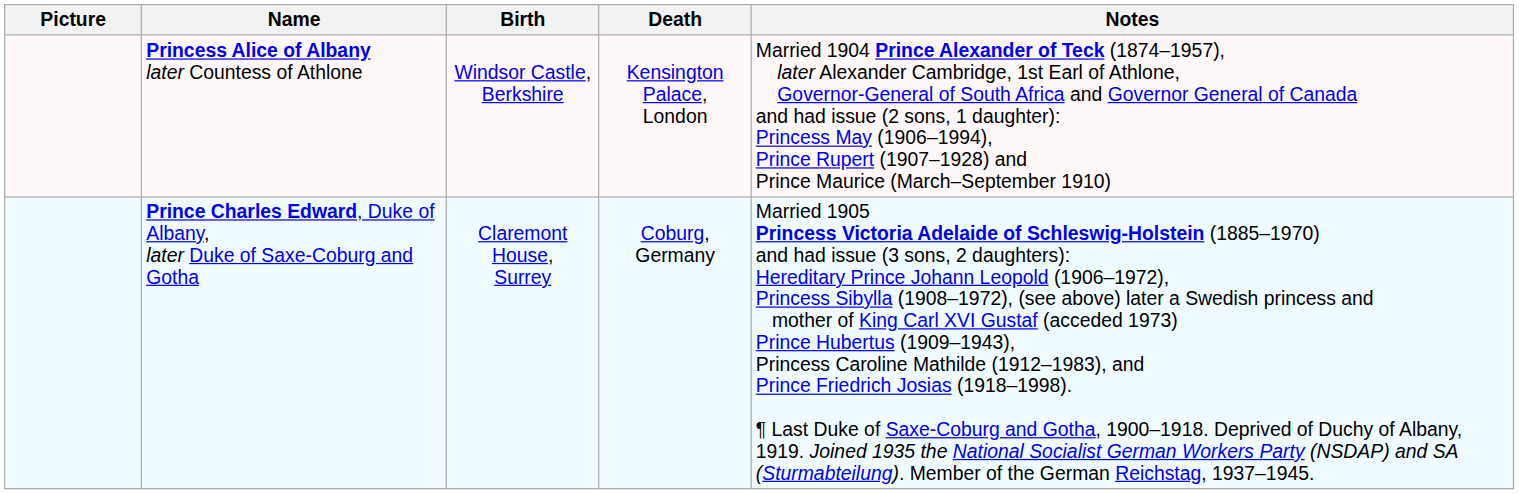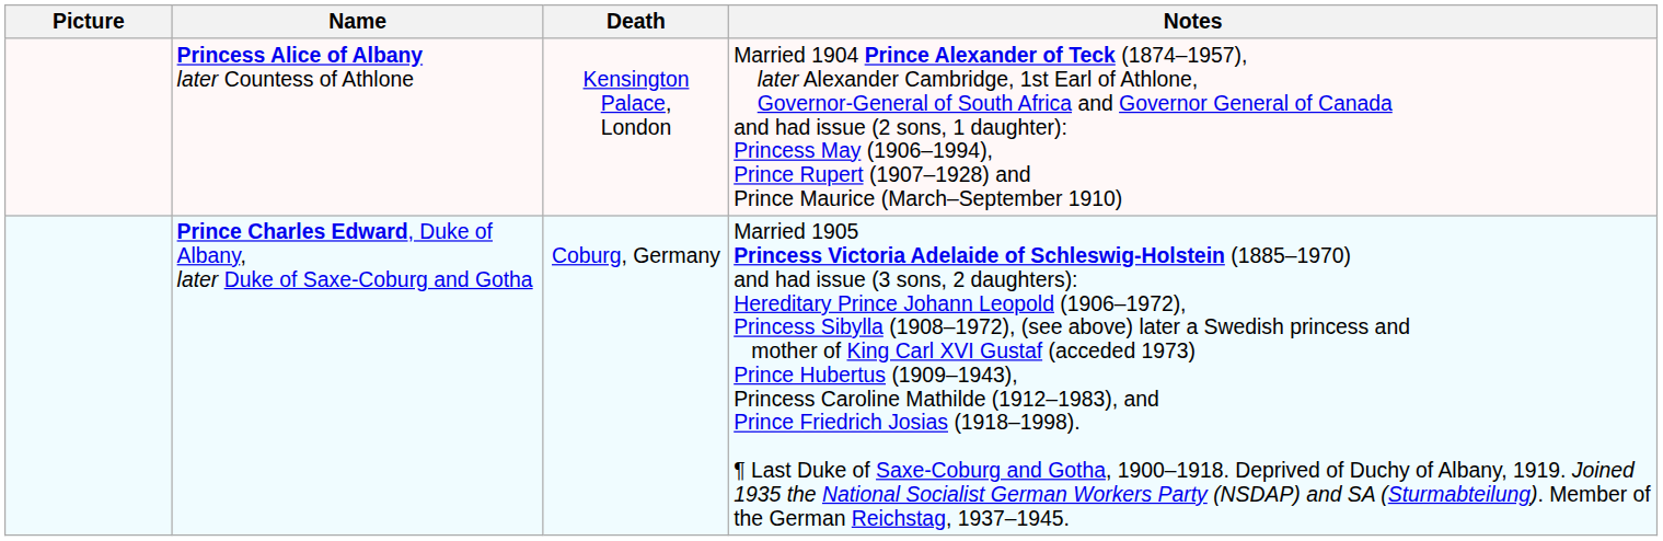- column: Birth | Windsor Castle, Berkshire | Claremont House, Surrey
